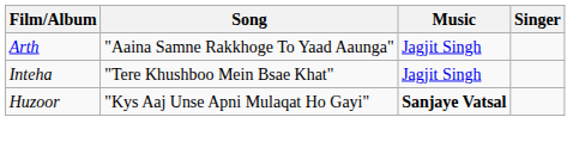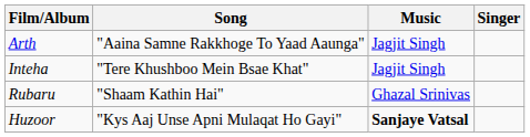+ row: Rubaru | "Shaam Kathin Hai" | Ghazal Srinivas
